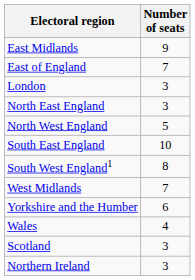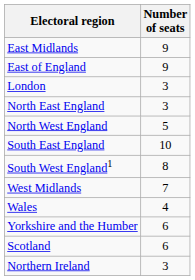East of England | Number of seats: 7 -> 9
rows swapped: Yorkshire and the Humber <-> Wales
Scotland | Number of seats: 3 -> 6
